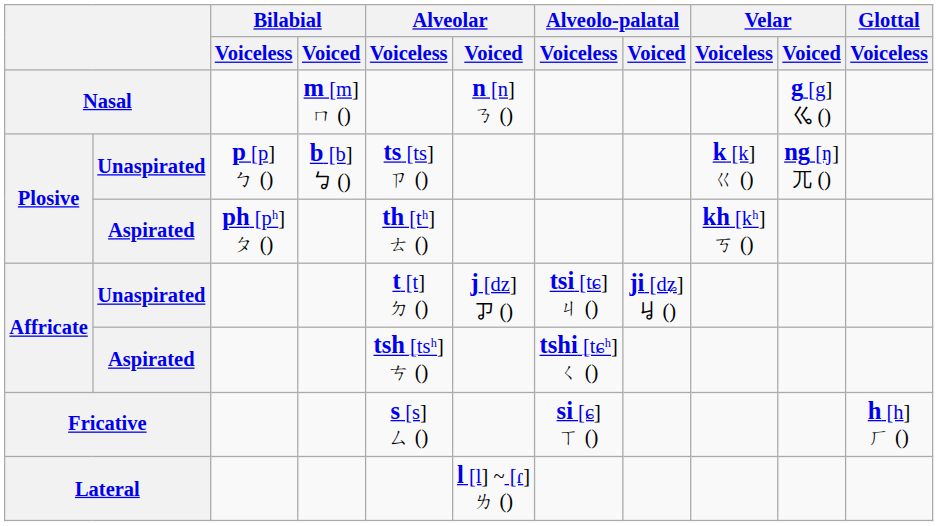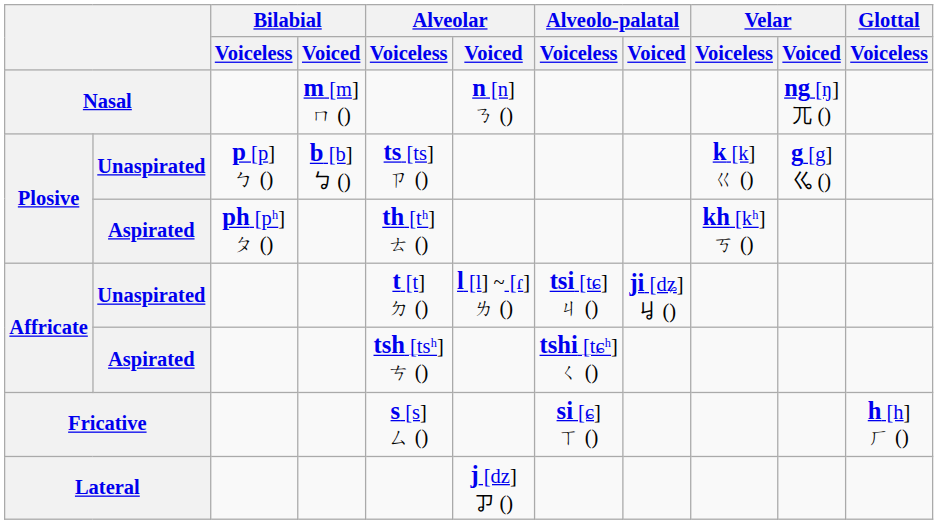Nasal | Velar / Voiced: g [g] ㆣ () -> ng [ŋ] ㄫ ()
Plosive / Unaspirated | Velar / Voiced: ng [ŋ] ㄫ () -> g [g] ㆣ ()
Affricate / Unaspirated | Alveolar / Voiced: j [dz] ㆡ () -> l [l] ~ [ɾ] ㄌ ()
Lateral | Alveolar / Voiced: l [l] ~ [ɾ] ㄌ () -> j [dz] ㆡ ()
